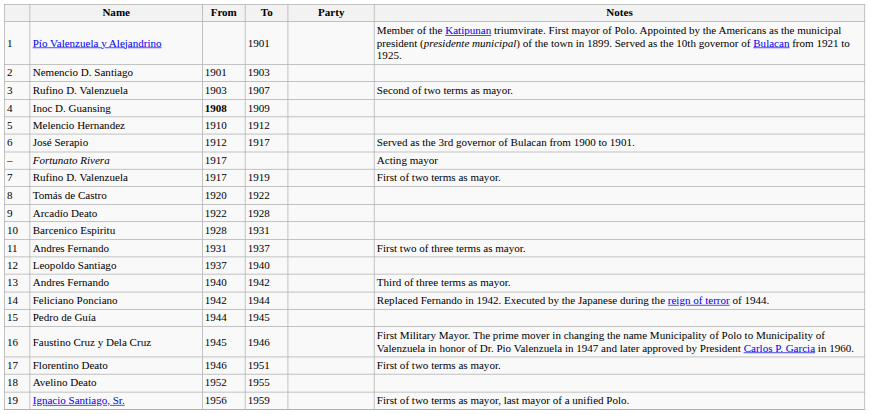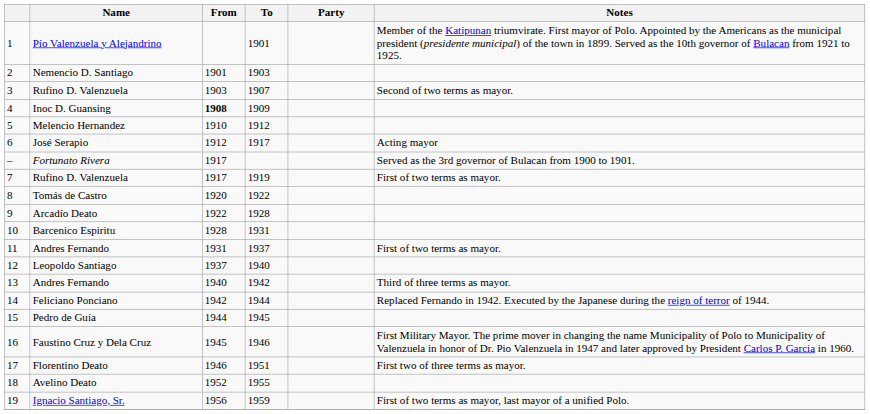José Serapio | Notes: Served as the 3rd governor of Bulacan from 1900 to 1901. -> Acting mayor
Fortunato Rivera | Notes: Acting mayor -> Served as the 3rd governor of Bulacan from 1900 to 1901.
11 / Andres Fernando | Notes: First two of three terms as mayor. -> First of two terms as mayor.
Florentino Deato | Notes: First of two terms as mayor. -> First two of three terms as mayor.
